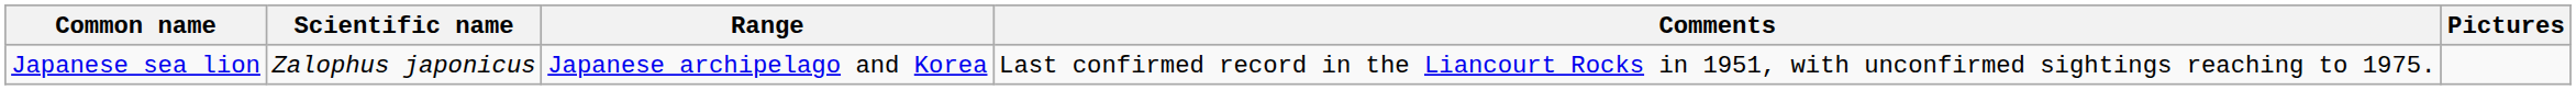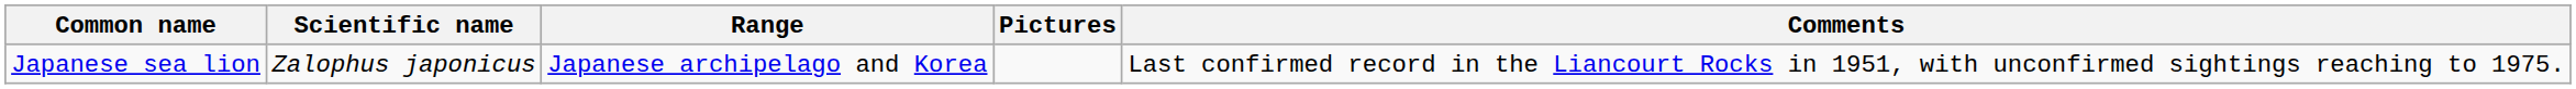columns swapped: Comments <-> Pictures
